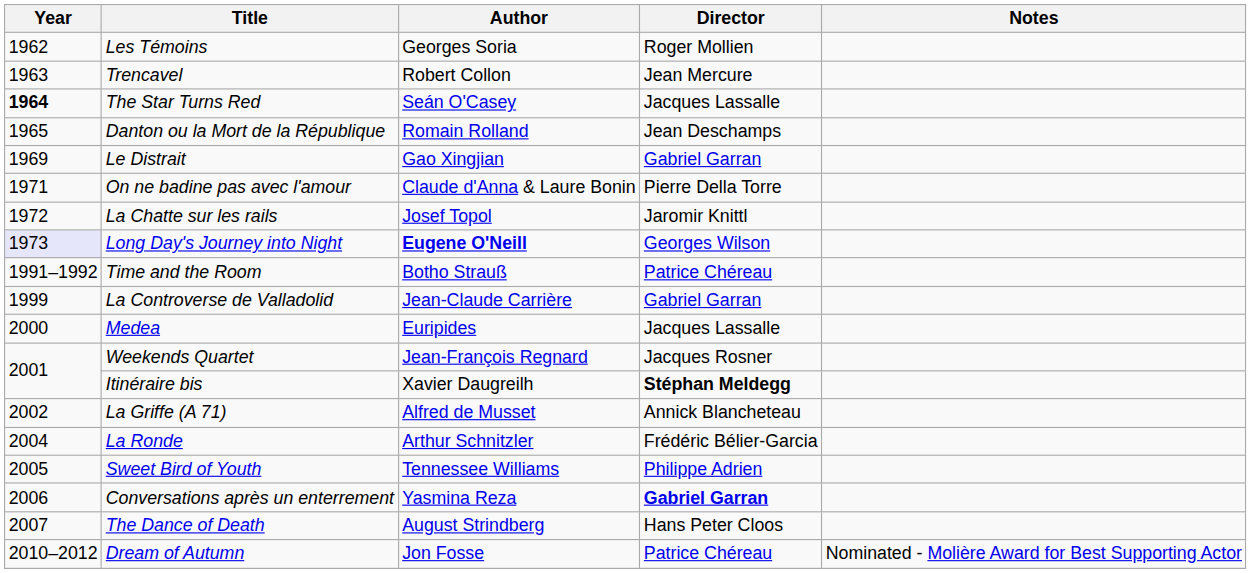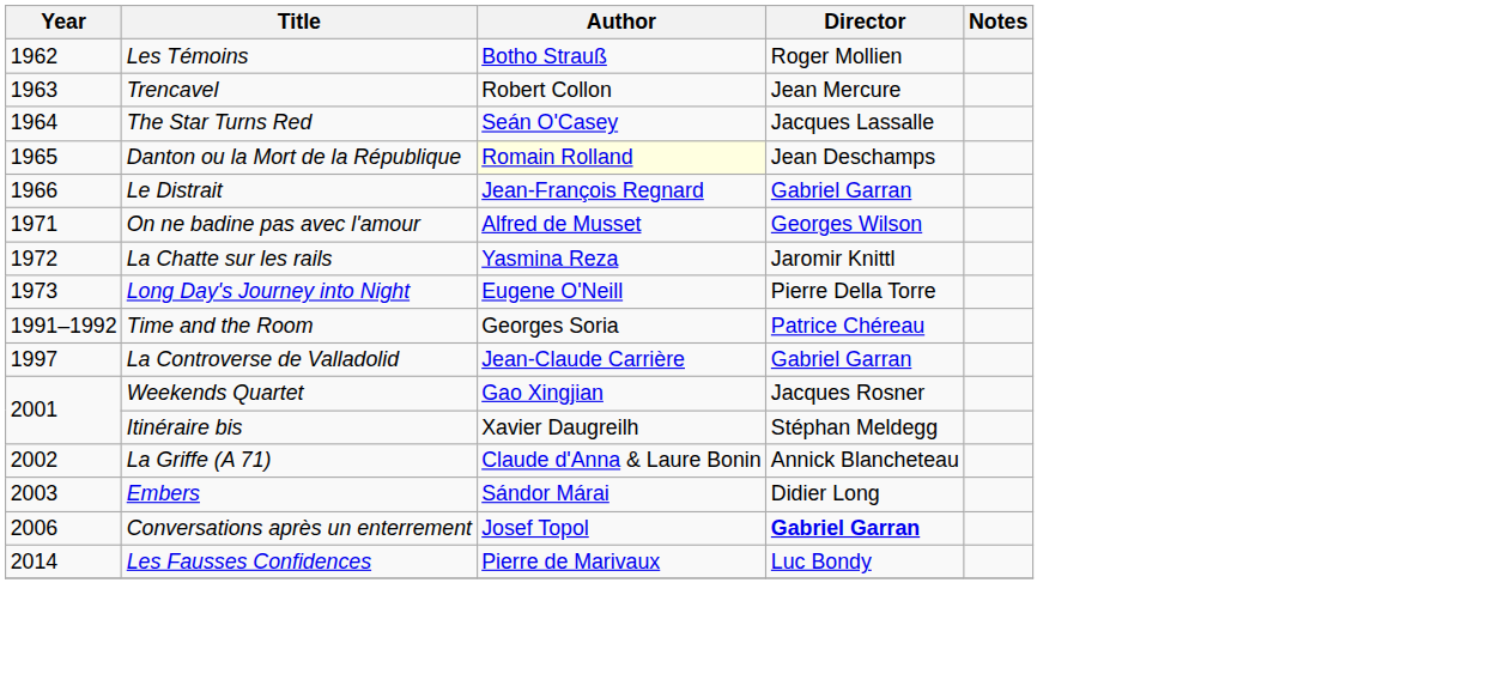Les Témoins | Author: Georges Soria -> Botho Strauß
The Star Turns Red | Year: bold -> normal
Danton ou la Mort de la République | Author: no background -> lightyellow background
Le Distrait | Year: 1969 -> 1966
Le Distrait | Author: Gao Xingjian -> Jean-François Regnard
On ne badine pas avec l'amour | Author: Claude d'Anna & Laure Bonin -> Alfred de Musset
On ne badine pas avec l'amour | Director: Pierre Della Torre -> Georges Wilson
La Chatte sur les rails | Author: Josef Topol -> Yasmina Reza
Long Day's Journey into Night | Year: lavender background -> no background
Long Day's Journey into Night | Author: bold -> normal
Long Day's Journey into Night | Director: Georges Wilson -> Pierre Della Torre
Time and the Room | Author: Botho Strauß -> Georges Soria
La Controverse de Valladolid | Year: 1999 -> 1997
- row: 2000 | Medea | Euripides | Jacques Lassalle
Weekends Quartet | Author: Jean-François Regnard -> Gao Xingjian
Itinéraire bis | Director: bold -> normal
La Griffe (A 71) | Author: Alfred de Musset -> Claude d'Anna & Laure Bonin
+ row: 2003 | Embers | Sándor Márai | Didier Long
- row: 2004 | La Ronde | Arthur Schnitzler | Frédéric Bélier-Garcia
- row: 2005 | Sweet Bird of Youth | Tennessee Williams | Philippe Adrien
Conversations après un enterrement | Author: Yasmina Reza -> Josef Topol
- row: 2007 | The Dance of Death | August Strindberg | Hans Peter Cloos
- row: 2010–2012 | Dream of Autumn | Jon Fosse | Patrice Chéreau | Nominated - Molière Award for Best Supporting Actor
+ row: 2014 | Les Fausses Confidences | Pierre de Marivaux | Luc Bondy
